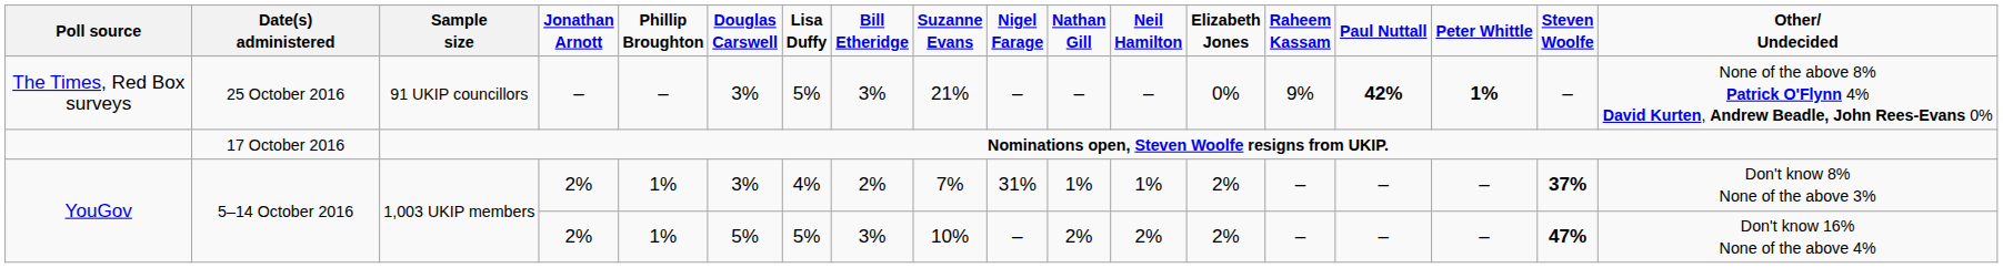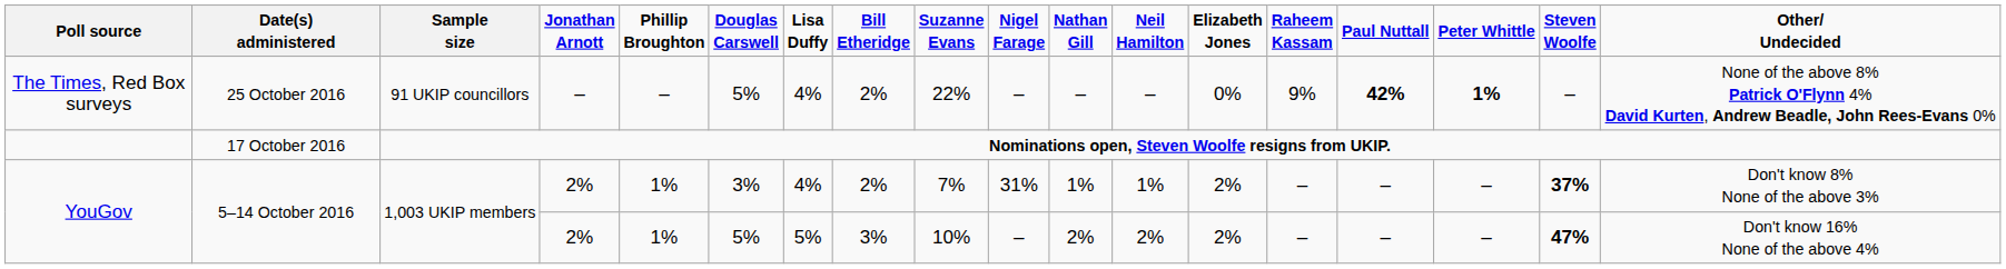The Times, Red Box surveys | column 6: 3% -> 5%
The Times, Red Box surveys | column 7: 5% -> 4%
The Times, Red Box surveys | column 8: 3% -> 2%
The Times, Red Box surveys | column 9: 21% -> 22%
